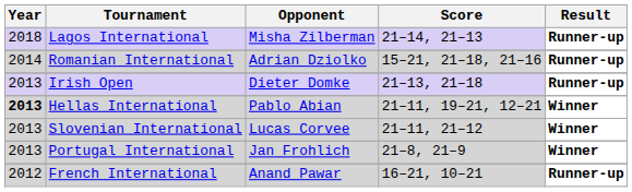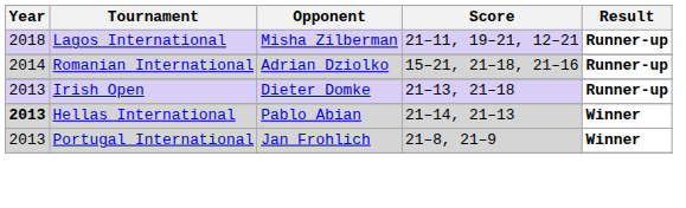Lagos International | Score: 21–14, 21–13 -> 21–11, 19–21, 12–21
Hellas International | Score: 21–11, 19–21, 12–21 -> 21–14, 21–13
- row: 2013 | Slovenian International | Lucas Corvee | 21–11, 21–12 | Winner
- row: 2012 | French International | Anand Pawar | 16–21, 10–21 | Runner-up
